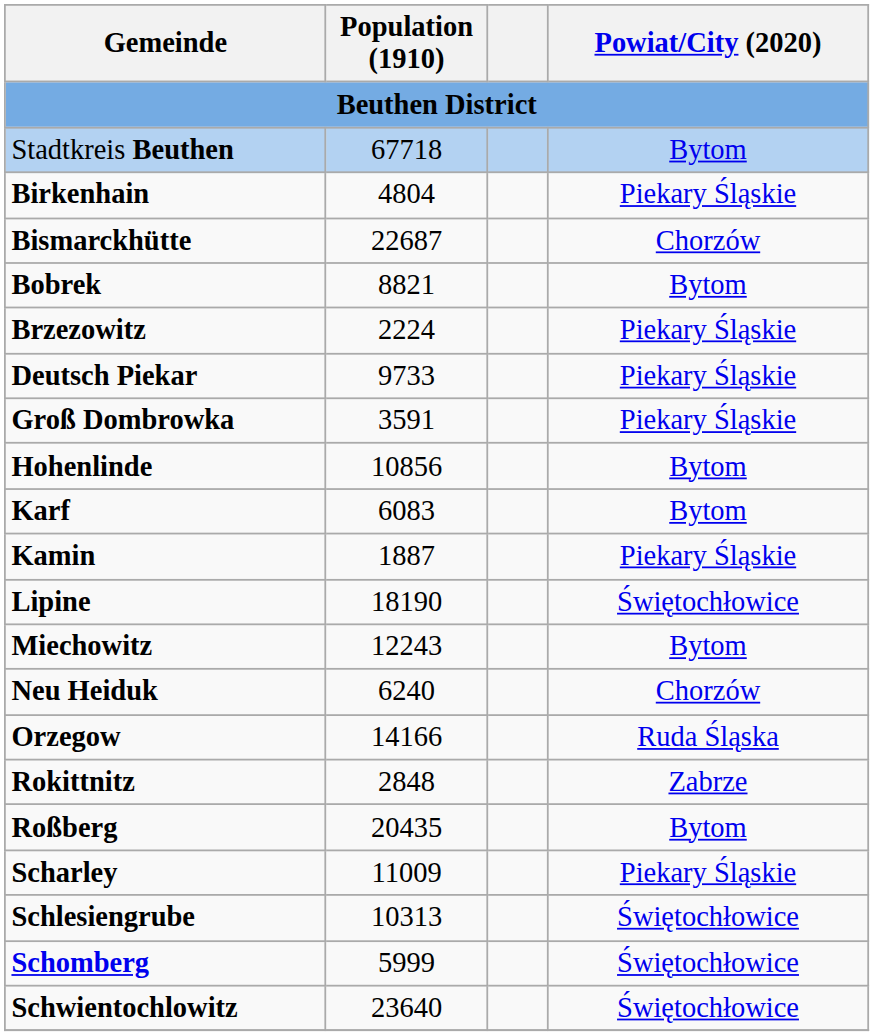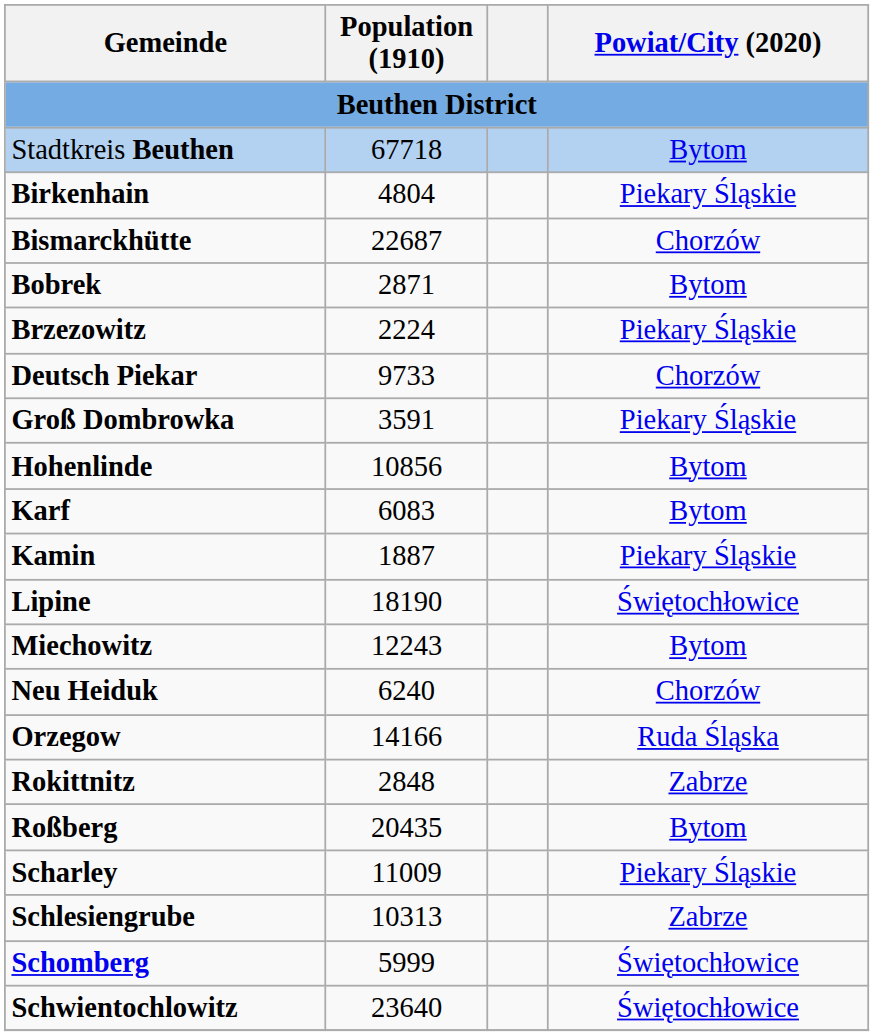Bobrek | Population (1910): 8821 -> 2871
Deutsch Piekar | Powiat/City (2020): Piekary Śląskie -> Chorzów
Schlesiengrube | Powiat/City (2020): Świętochłowice -> Zabrze
